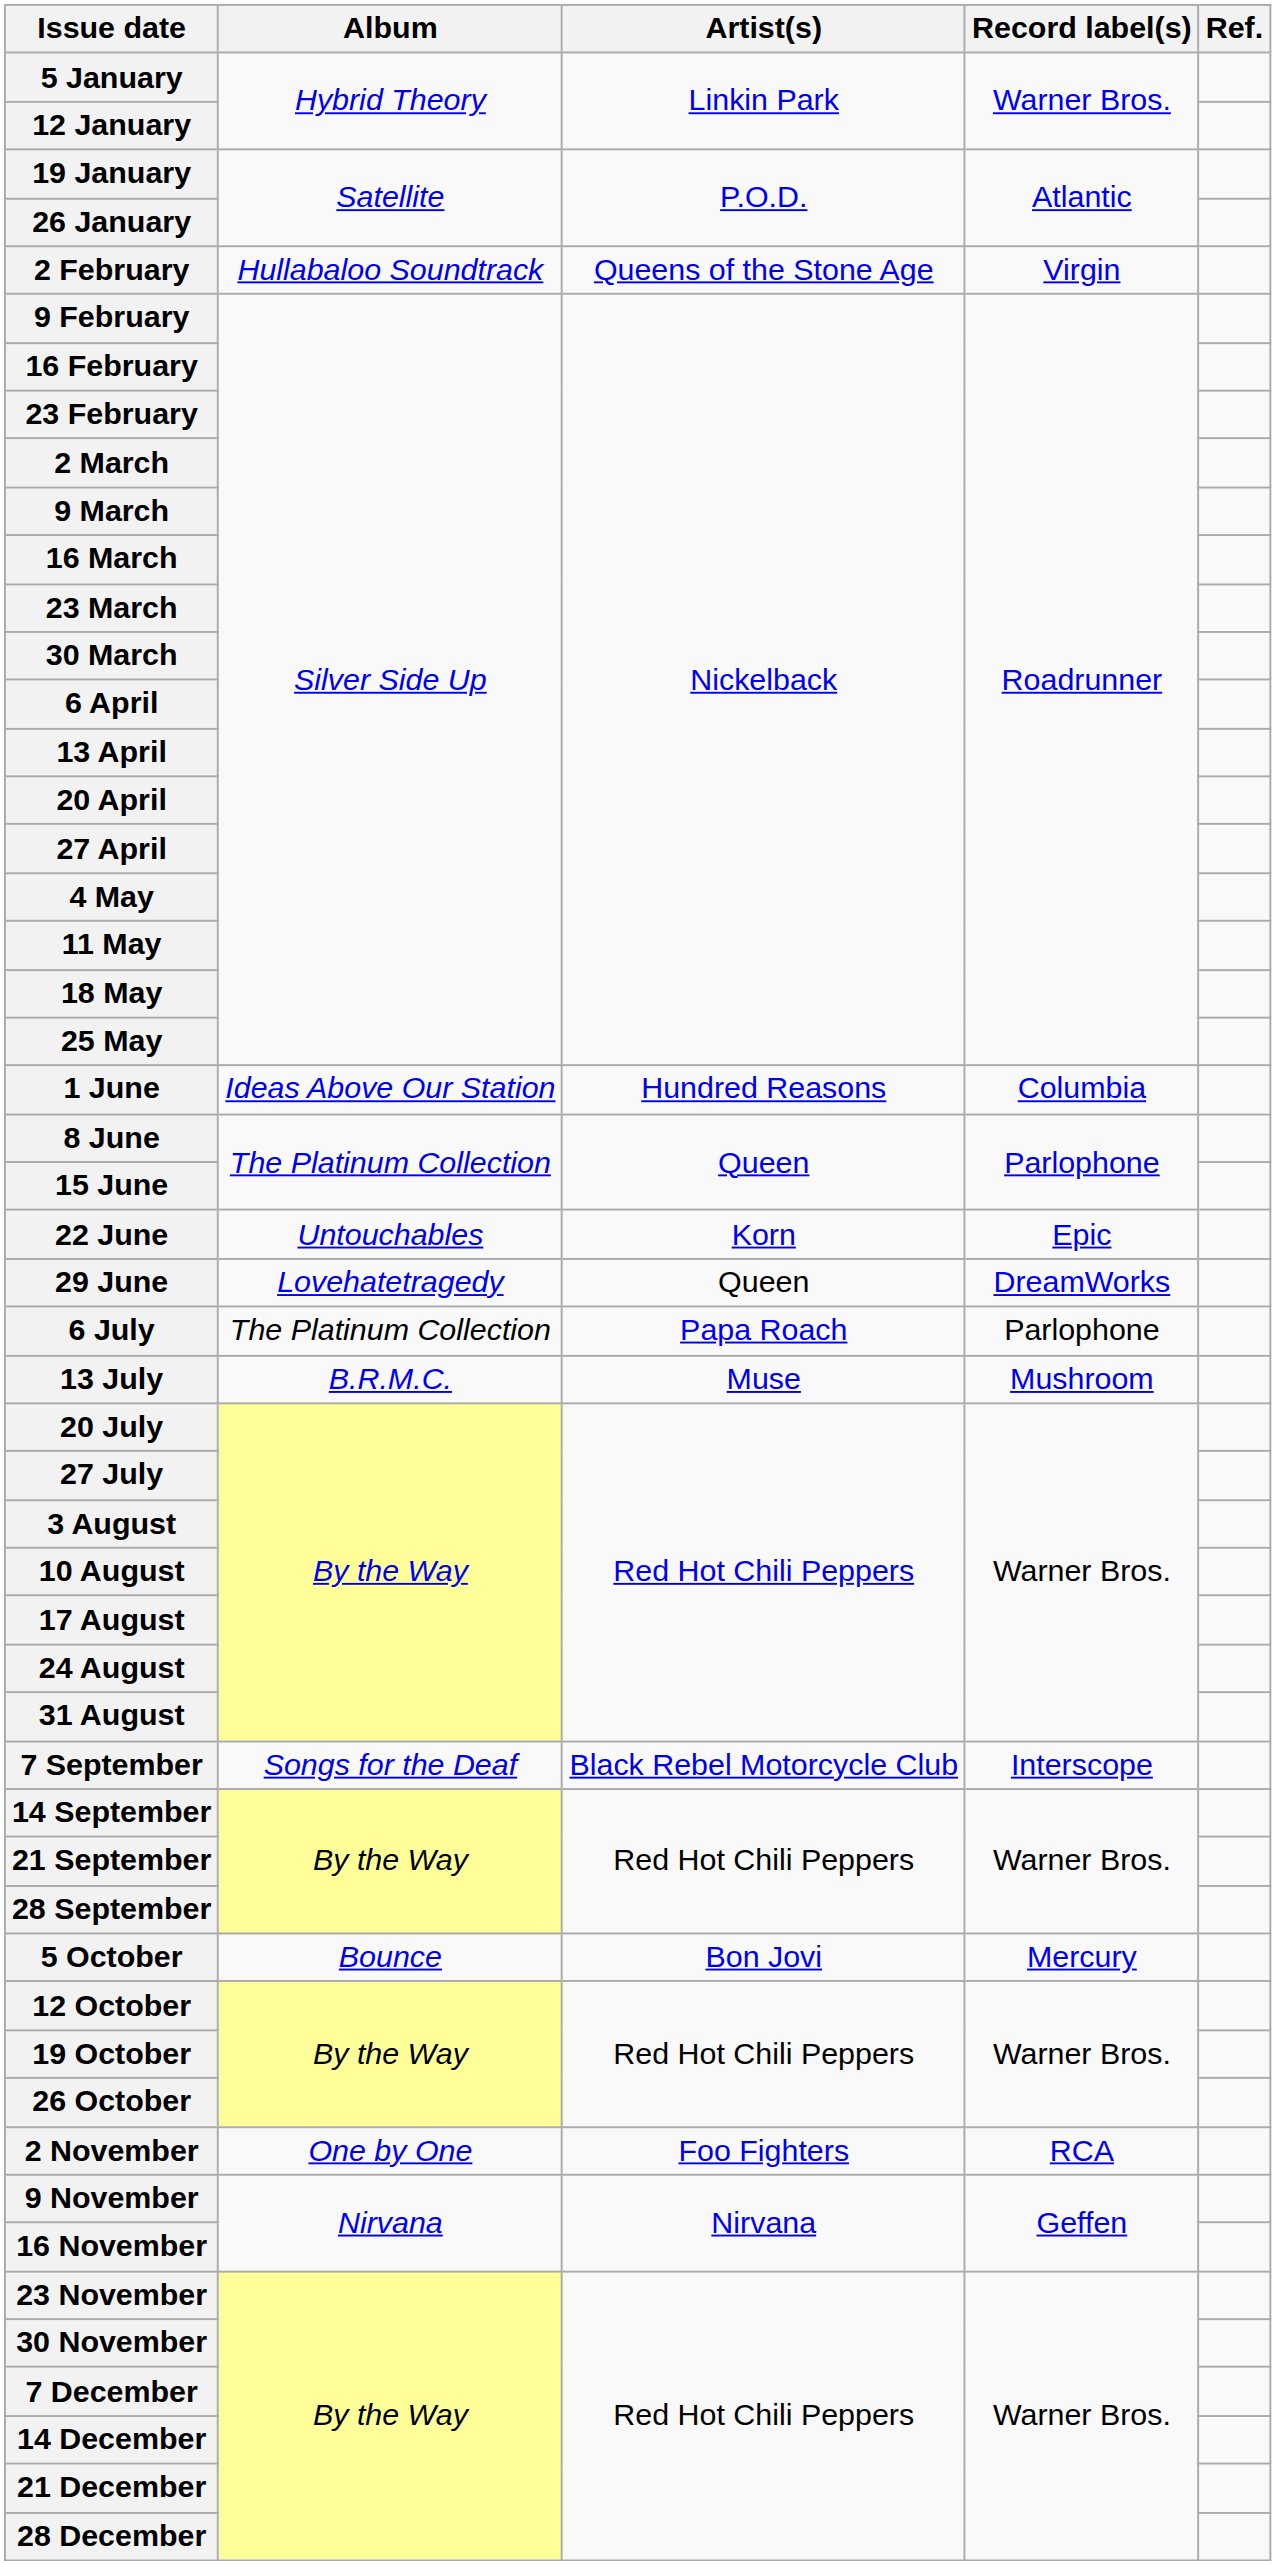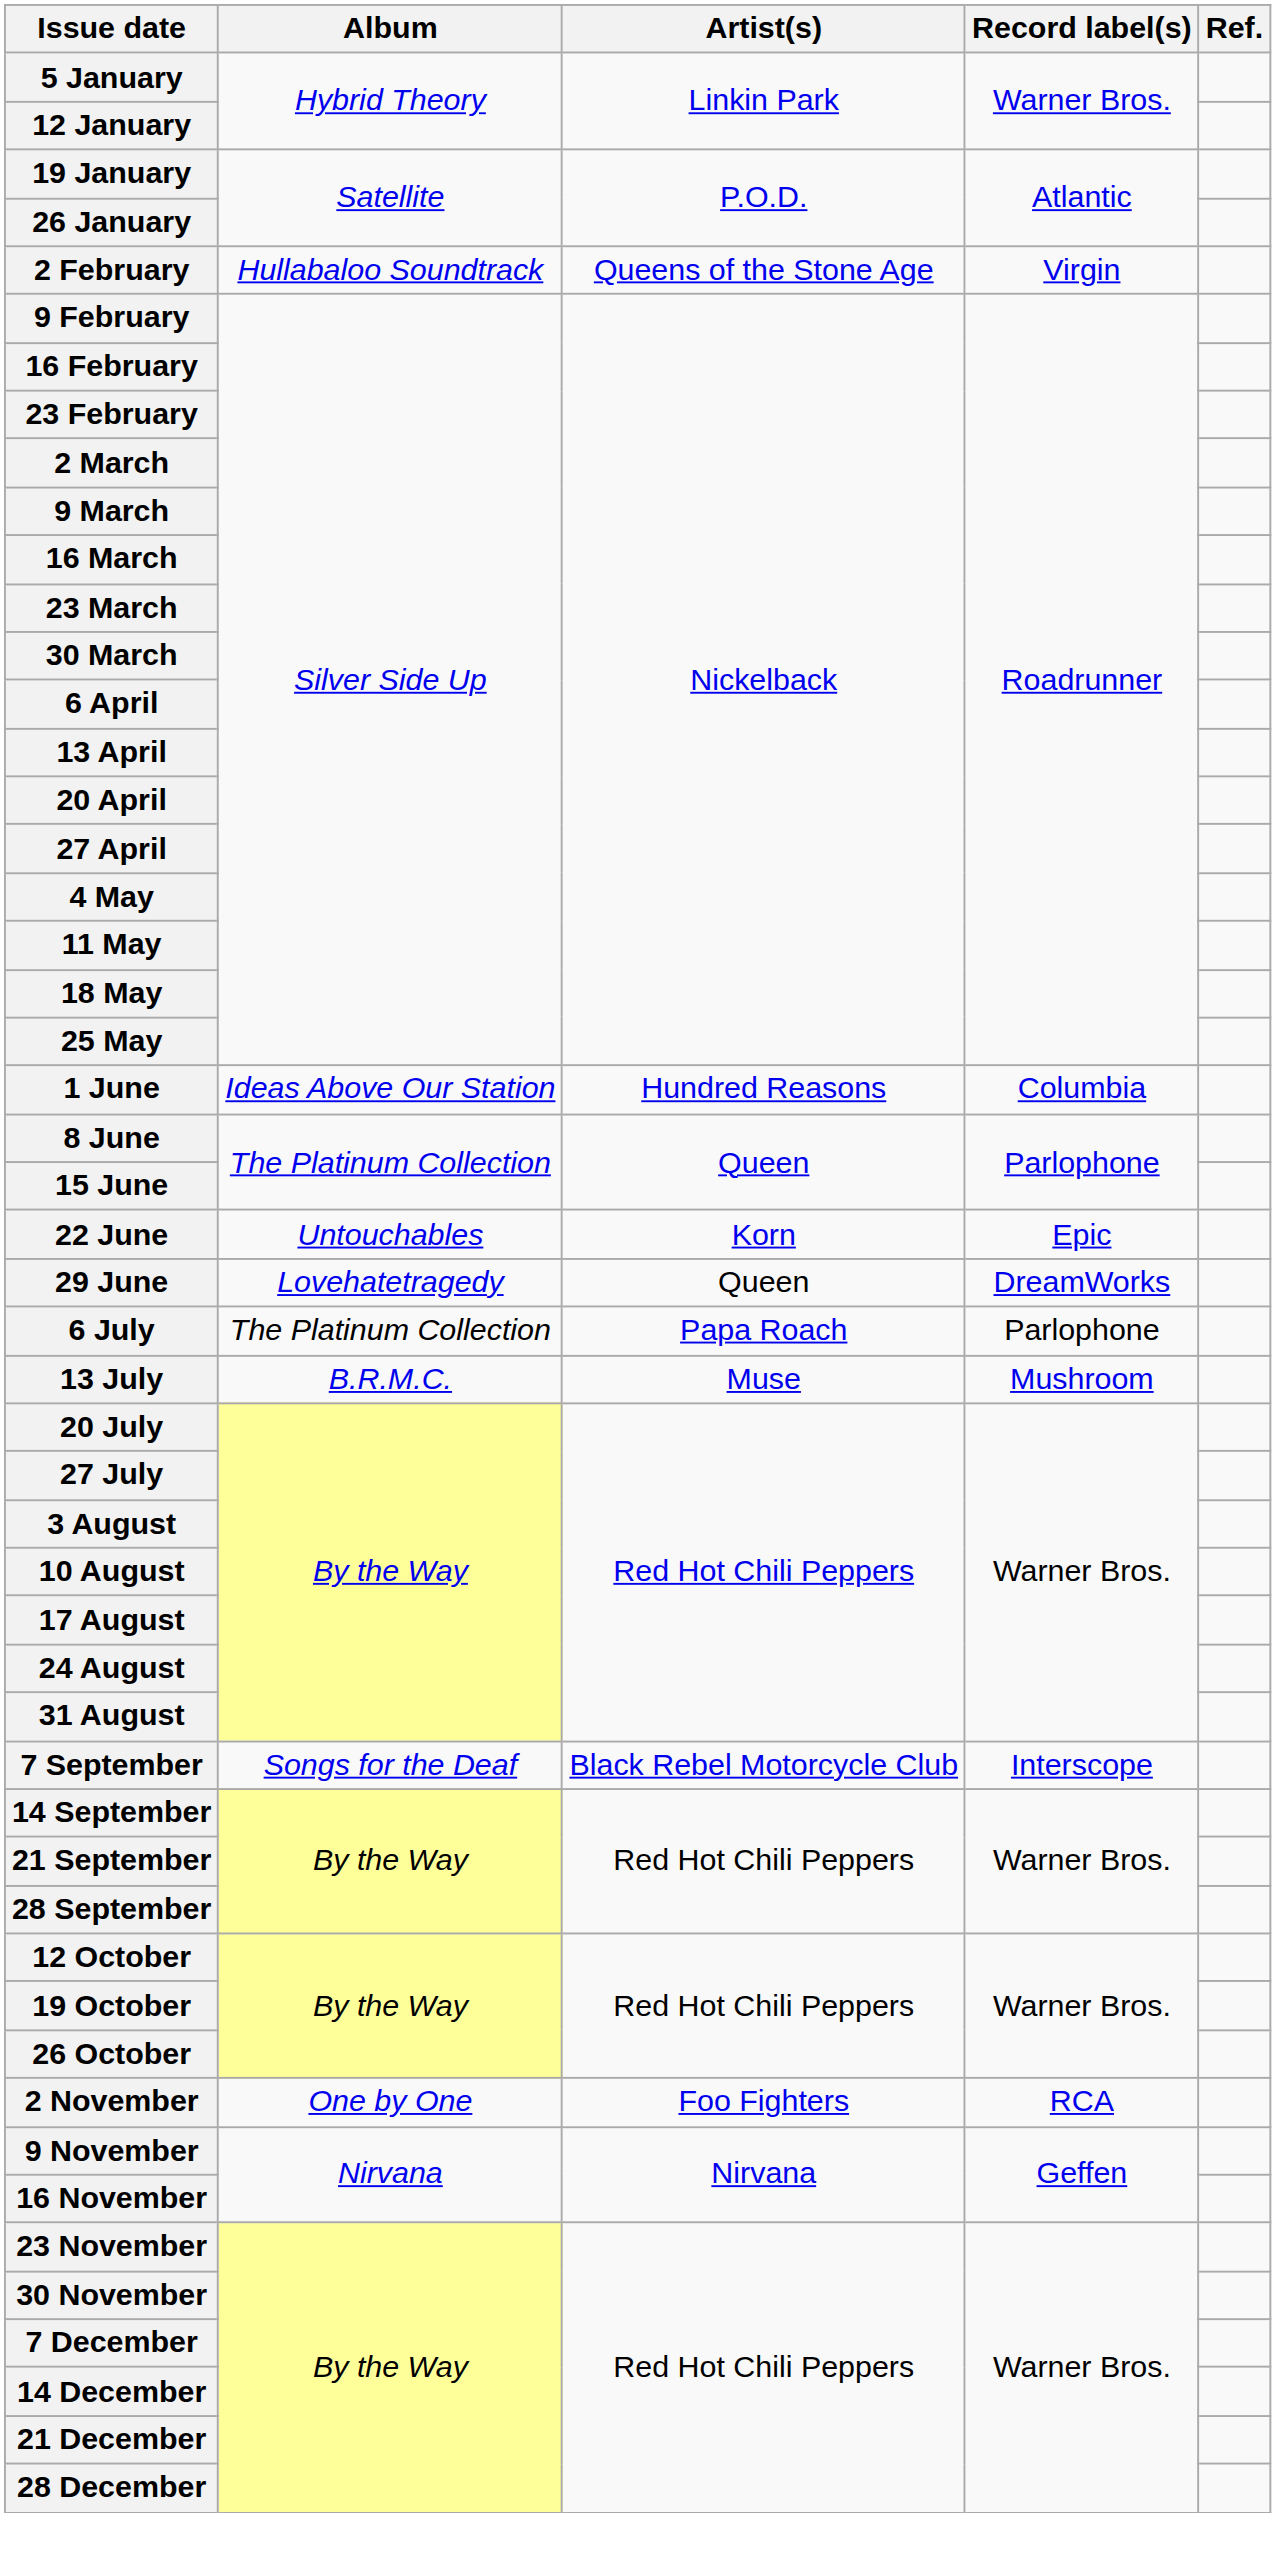- row: 5 October | Bounce | Bon Jovi | Mercury
